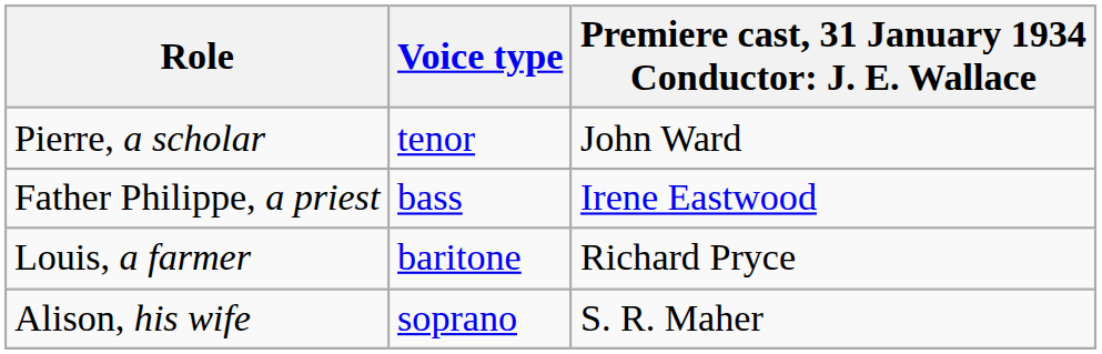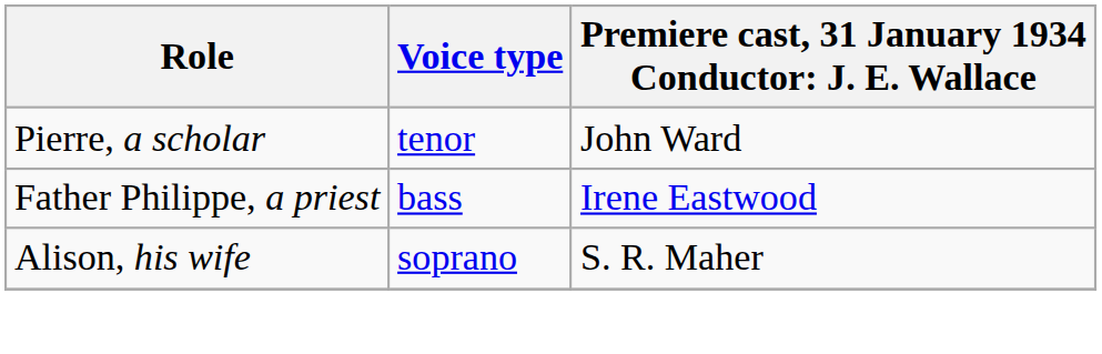- row: Louis, a farmer | baritone | Richard Pryce
